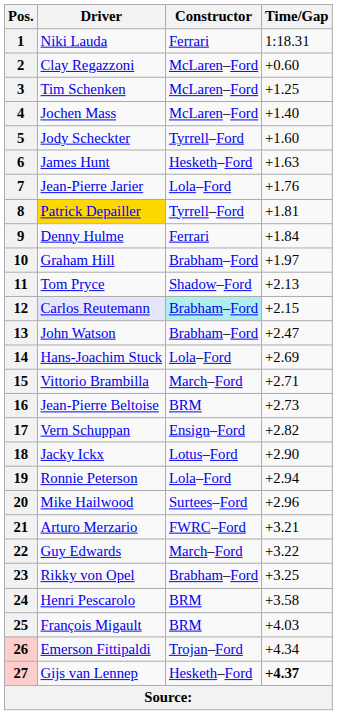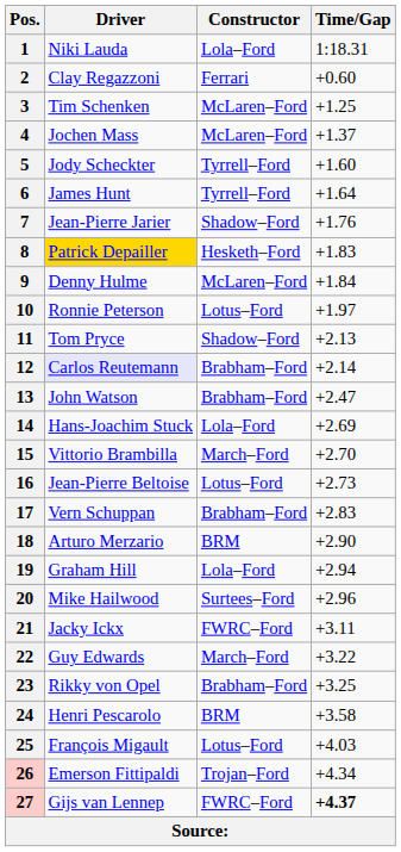1 | Constructor: Ferrari -> Lola–Ford
2 | Constructor: McLaren–Ford -> Ferrari
4 | Time/Gap: +1.40 -> +1.37
6 | Constructor: Hesketh–Ford -> Tyrrell–Ford
6 | Time/Gap: +1.63 -> +1.64
7 | Constructor: Lola–Ford -> Shadow–Ford
8 | Constructor: Tyrrell–Ford -> Hesketh–Ford
8 | Time/Gap: +1.81 -> +1.83
9 | Constructor: Ferrari -> McLaren–Ford
10 | Driver: Graham Hill -> Ronnie Peterson
10 | Constructor: Brabham–Ford -> Lotus–Ford
12 | Constructor: paleturquoise background -> no background
12 | Time/Gap: +2.15 -> +2.14
15 | Time/Gap: +2.71 -> +2.70
16 | Constructor: BRM -> Lotus–Ford
17 | Constructor: Ensign–Ford -> Brabham–Ford
17 | Time/Gap: +2.82 -> +2.83
18 | Driver: Jacky Ickx -> Arturo Merzario
18 | Constructor: Lotus–Ford -> BRM
19 | Driver: Ronnie Peterson -> Graham Hill
21 | Driver: Arturo Merzario -> Jacky Ickx
21 | Time/Gap: +3.21 -> +3.11
25 | Constructor: BRM -> Lotus–Ford
27 | Constructor: Hesketh–Ford -> FWRC–Ford
